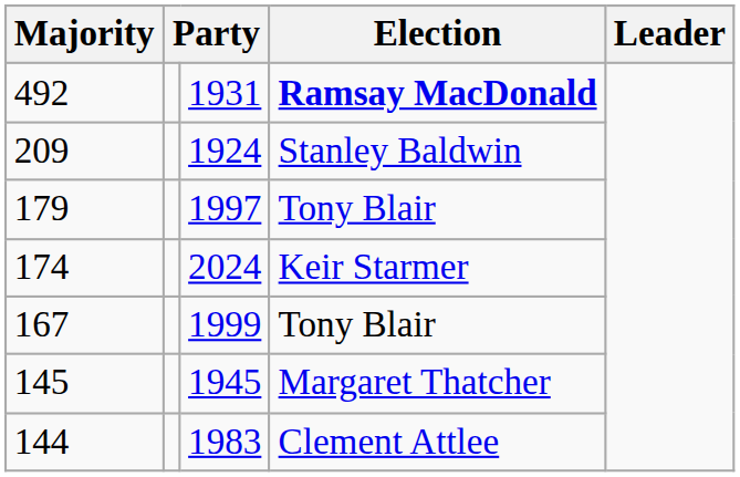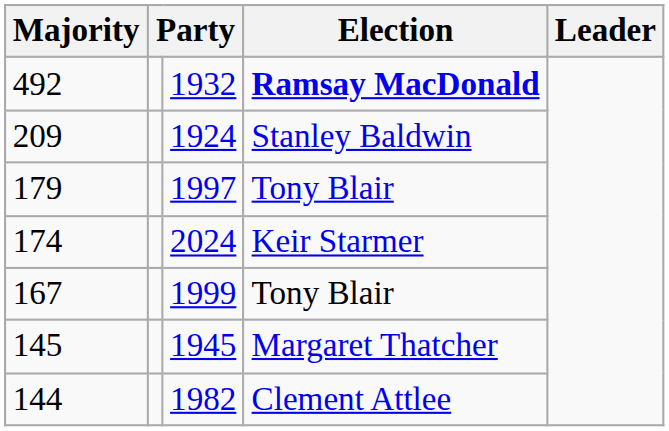492 | column 3: 1931 -> 1932
144 | column 3: 1983 -> 1982
